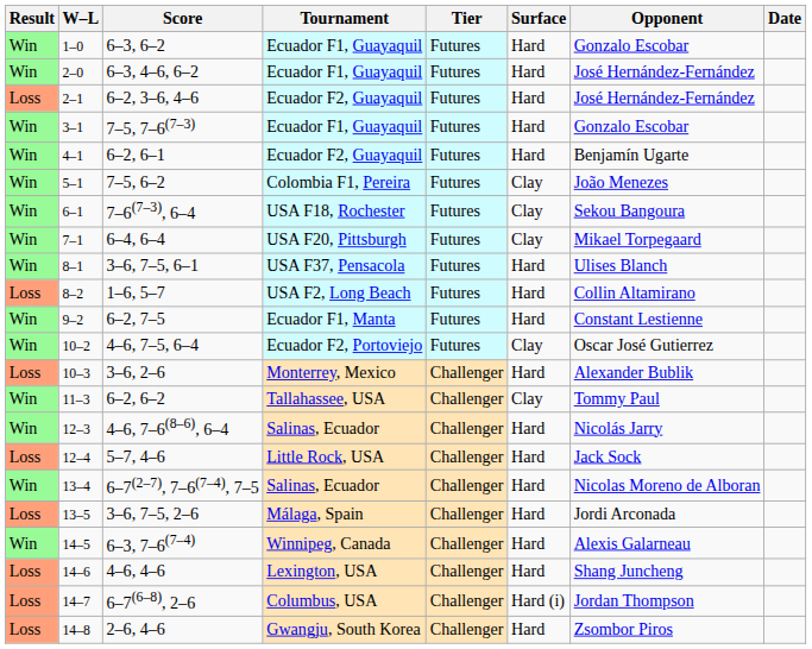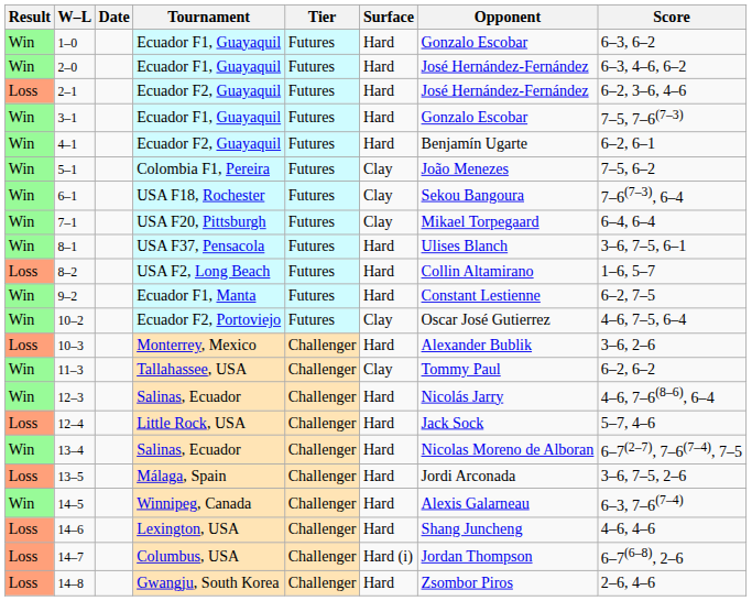columns swapped: Date <-> Score
